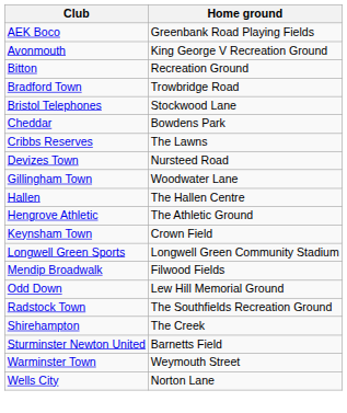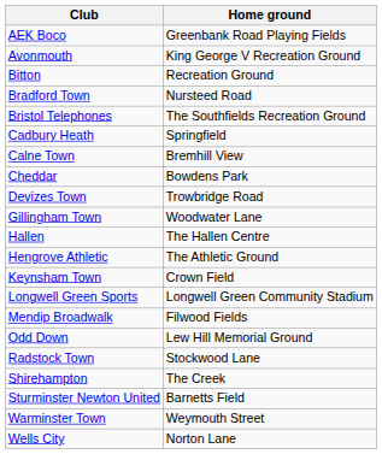Bradford Town | Home ground: Trowbridge Road -> Nursteed Road
Bristol Telephones | Home ground: Stockwood Lane -> The Southfields Recreation Ground
+ row: Cadbury Heath | Springfield
+ row: Calne Town | Bremhill View
- row: Cribbs Reserves | The Lawns
Devizes Town | Home ground: Nursteed Road -> Trowbridge Road
Radstock Town | Home ground: The Southfields Recreation Ground -> Stockwood Lane
